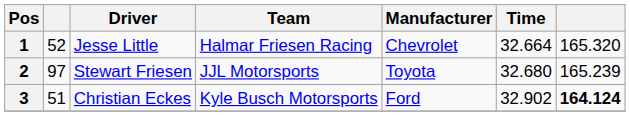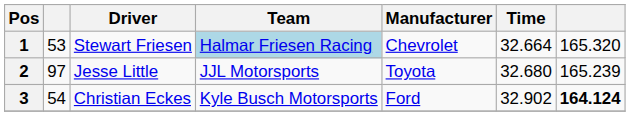1 | column 2: 52 -> 53
1 | Driver: Jesse Little -> Stewart Friesen
1 | Team: no background -> lightblue background
2 | Driver: Stewart Friesen -> Jesse Little
3 | column 2: 51 -> 54
